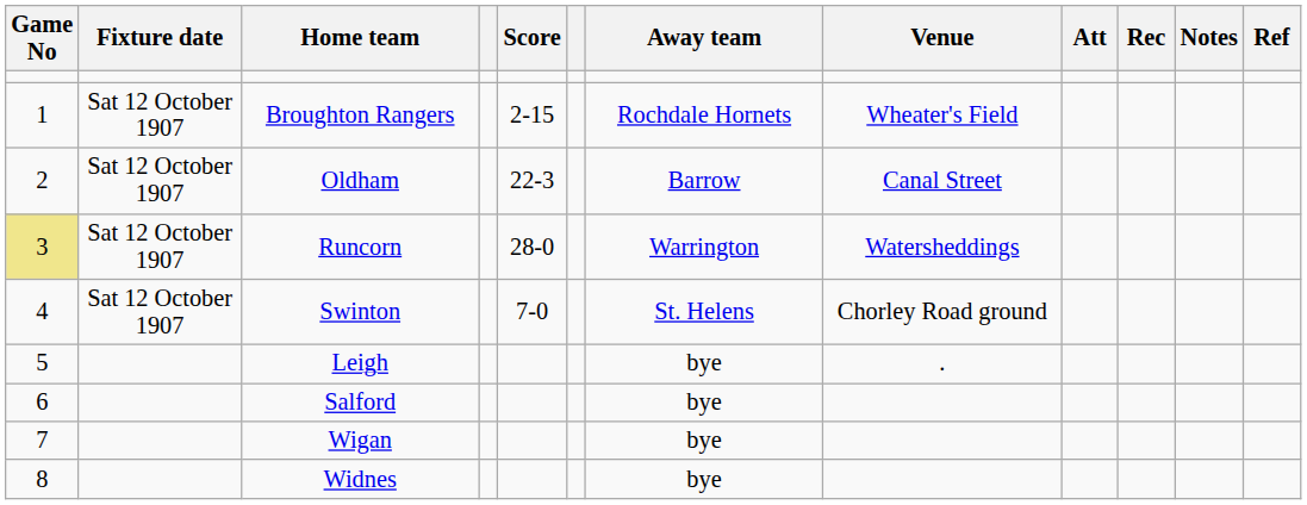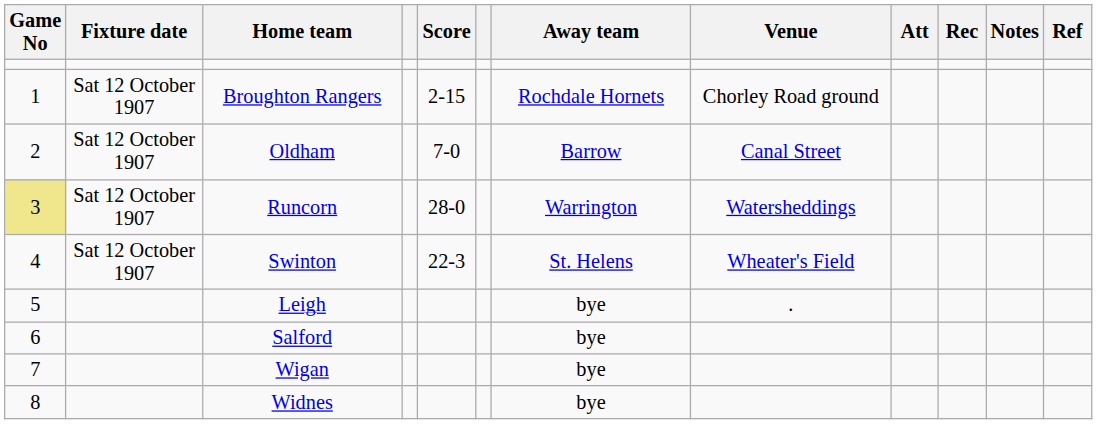Broughton Rangers | Venue: Wheater's Field -> Chorley Road ground
Oldham | Score: 22-3 -> 7-0
Swinton | Score: 7-0 -> 22-3
Swinton | Venue: Chorley Road ground -> Wheater's Field
